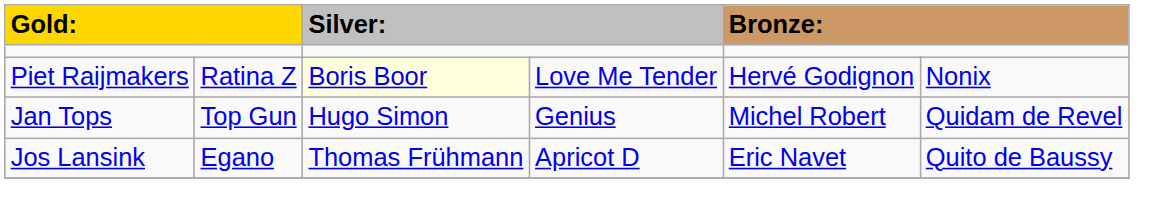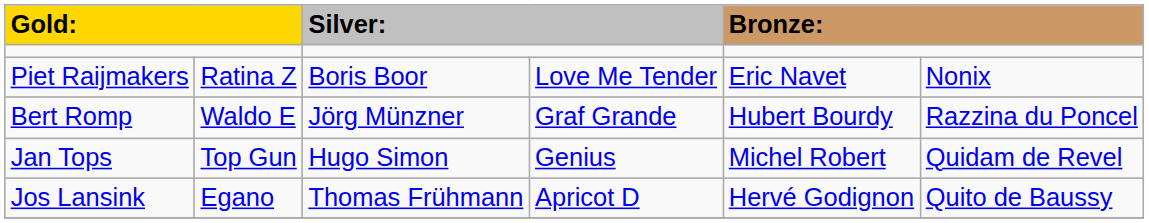Piet Raijmakers | column 3: lightyellow background -> no background
Piet Raijmakers | column 5: Hervé Godignon -> Eric Navet
+ row: Bert Romp | Waldo E | Jörg Münzner | Graf Grande | Hubert Bourdy | Razzina du Poncel
Jos Lansink | column 5: Eric Navet -> Hervé Godignon
